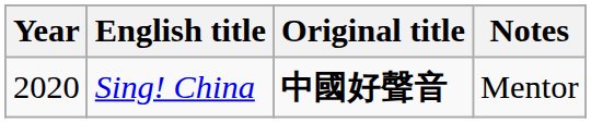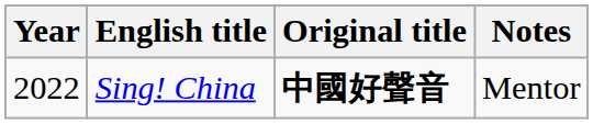Sing! China | Year: 2020 -> 2022
